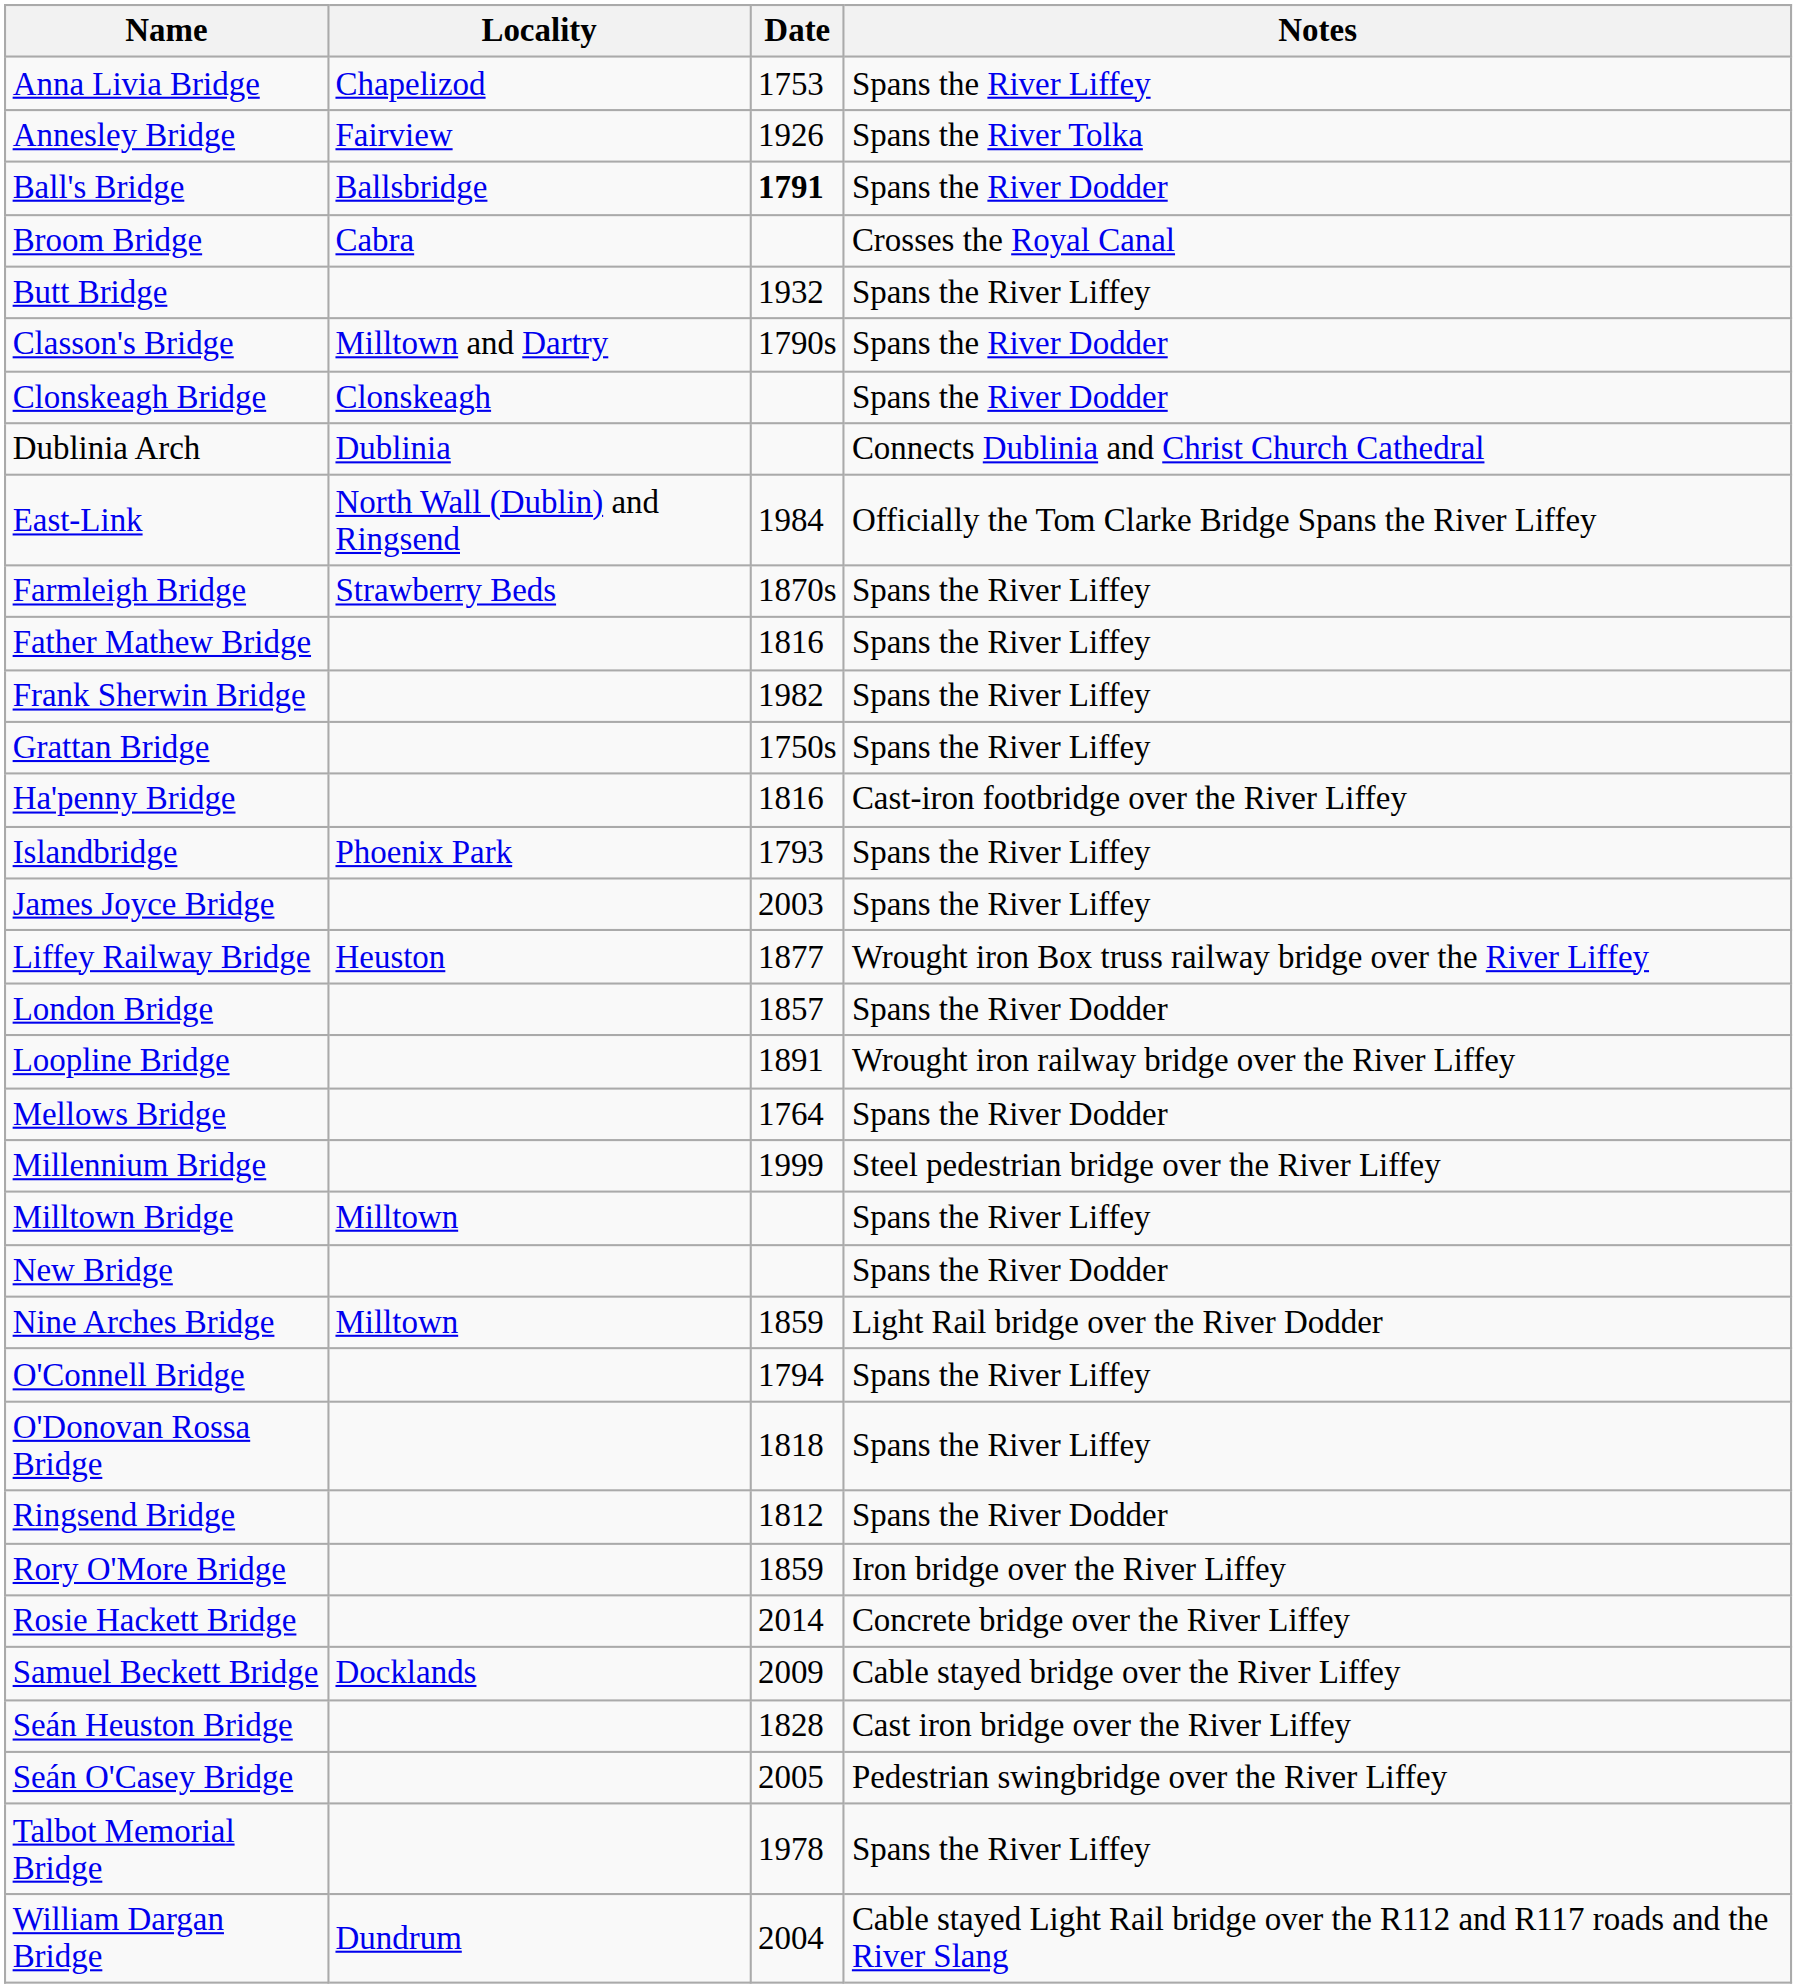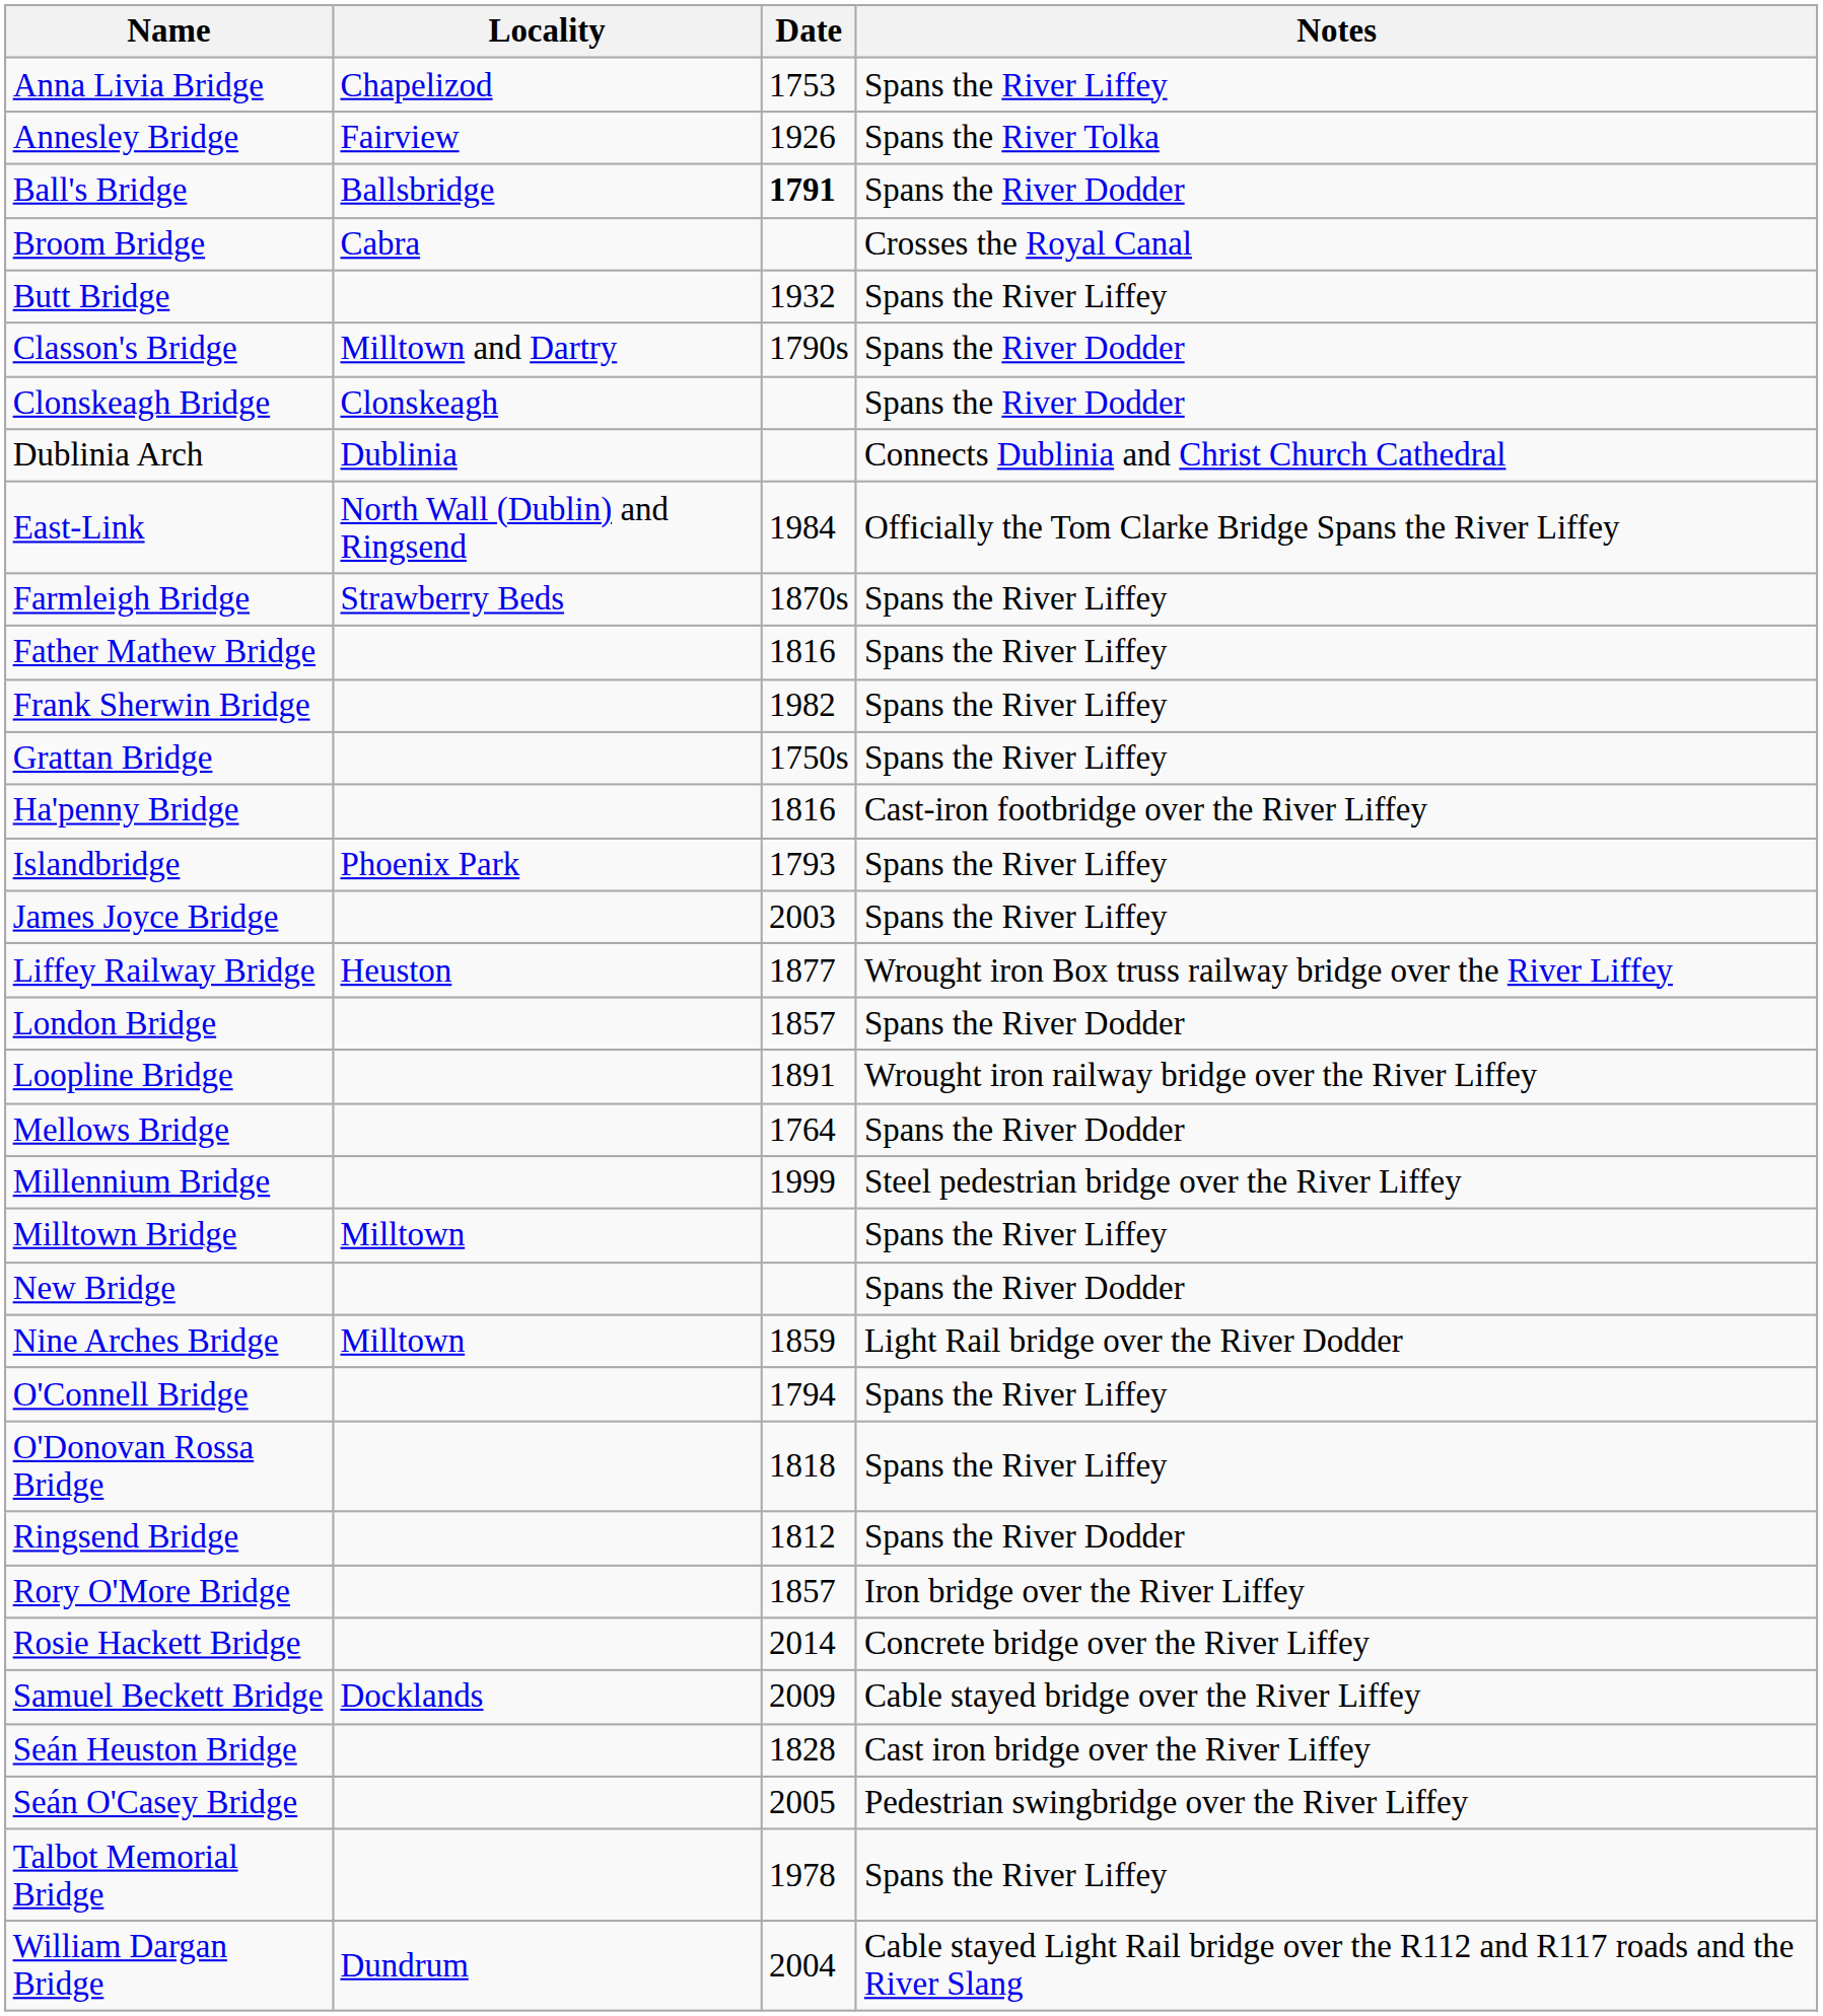Rory O'More Bridge | Date: 1859 -> 1857
